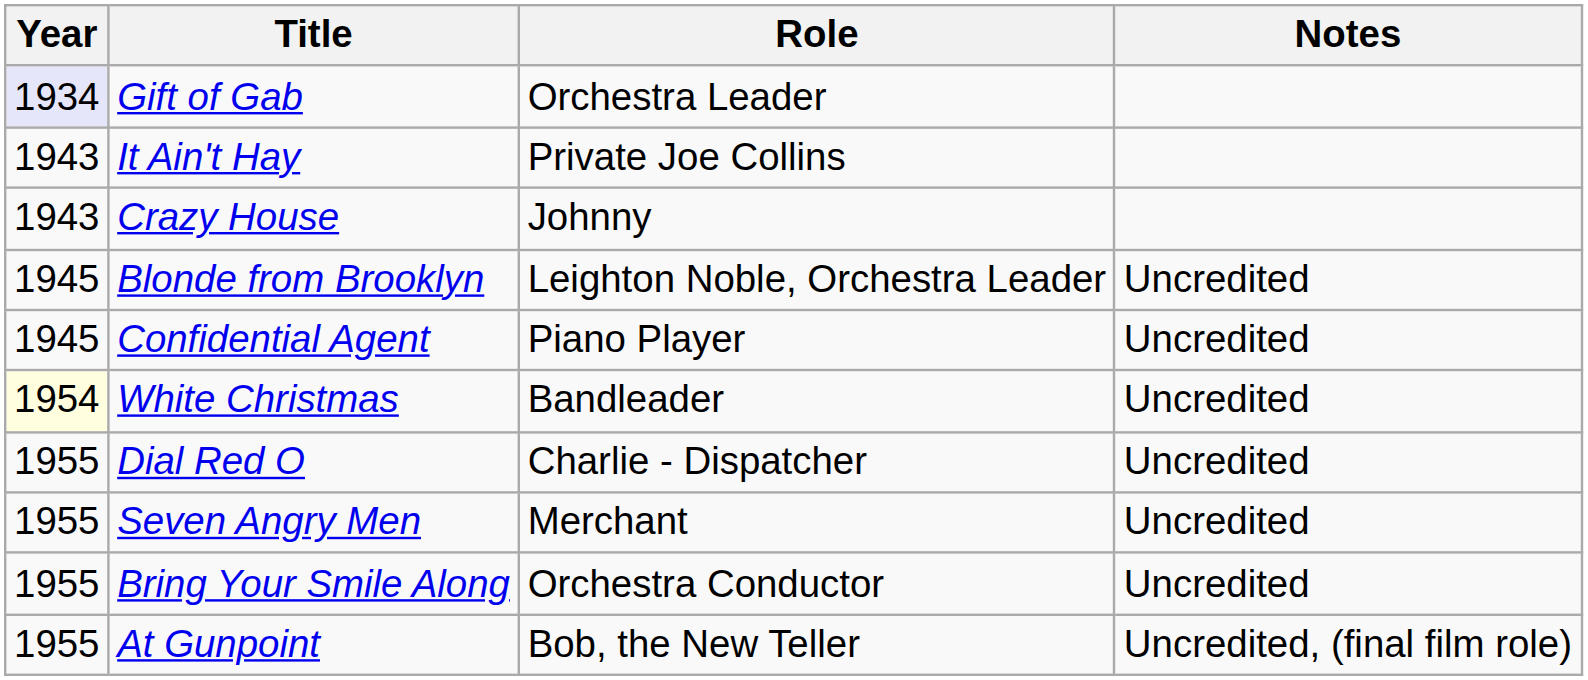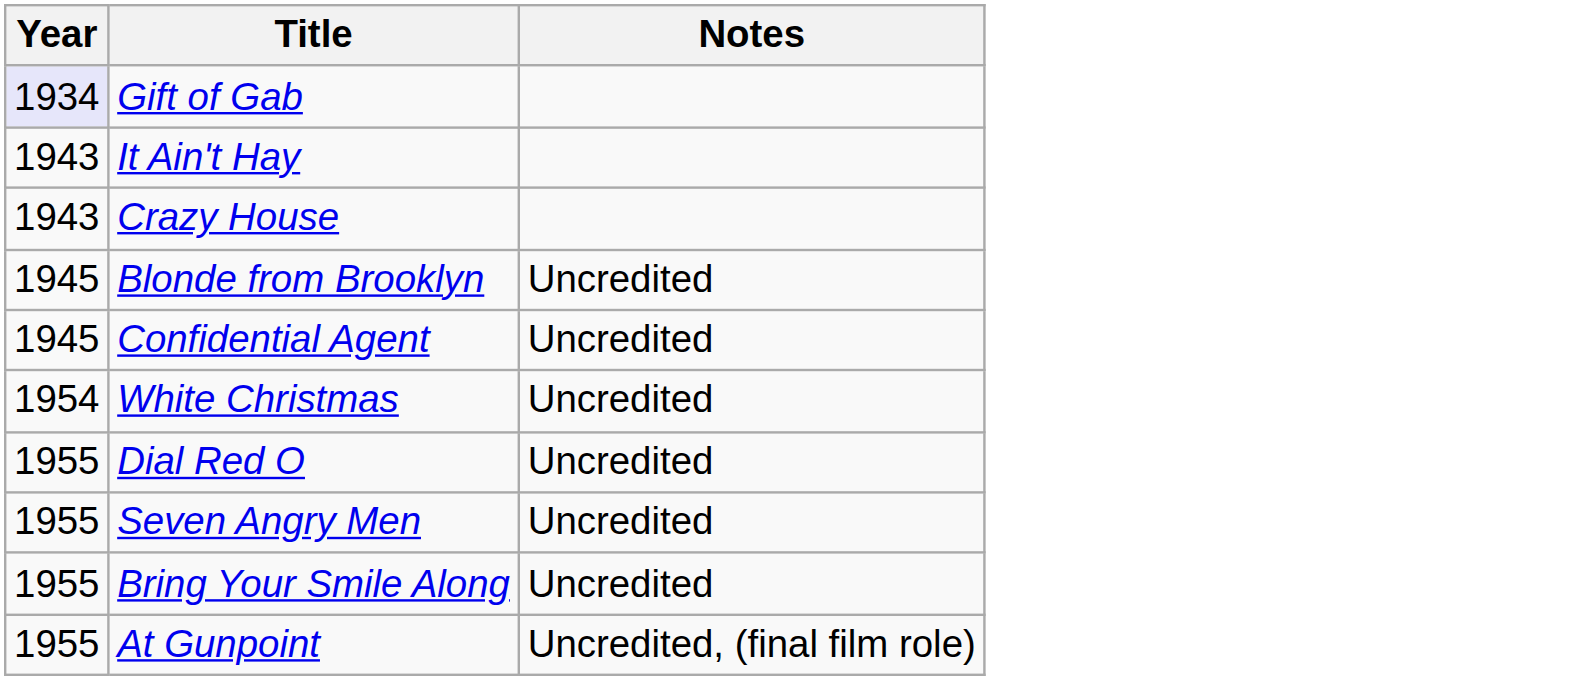- column: Role | Orchestra Leader | Private Joe Collins | Johnny | Leighton Noble, Orchestra Leader | Piano Player | Bandleader | Charlie - Dispatcher | Merchant | Orchestra Conductor | Bob, the New Teller
White Christmas | Year: lightyellow background -> no background
